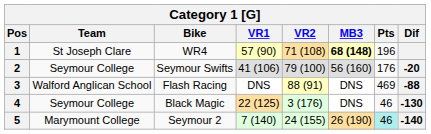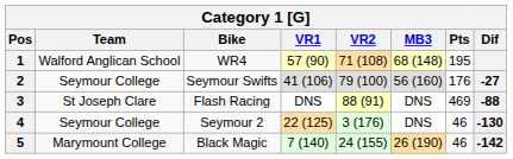1 | Team: St Joseph Clare -> Walford Anglican School
1 | MB3: bold -> normal
1 | Pts: 196 -> 195
2 | Dif: -20 -> -27
3 | Team: Walford Anglican School -> St Joseph Clare
4 | Bike: Black Magic -> Seymour 2
5 | Bike: Seymour 2 -> Black Magic
5 | Pts: paleturquoise background -> no background
5 | Dif: -140 -> -142
